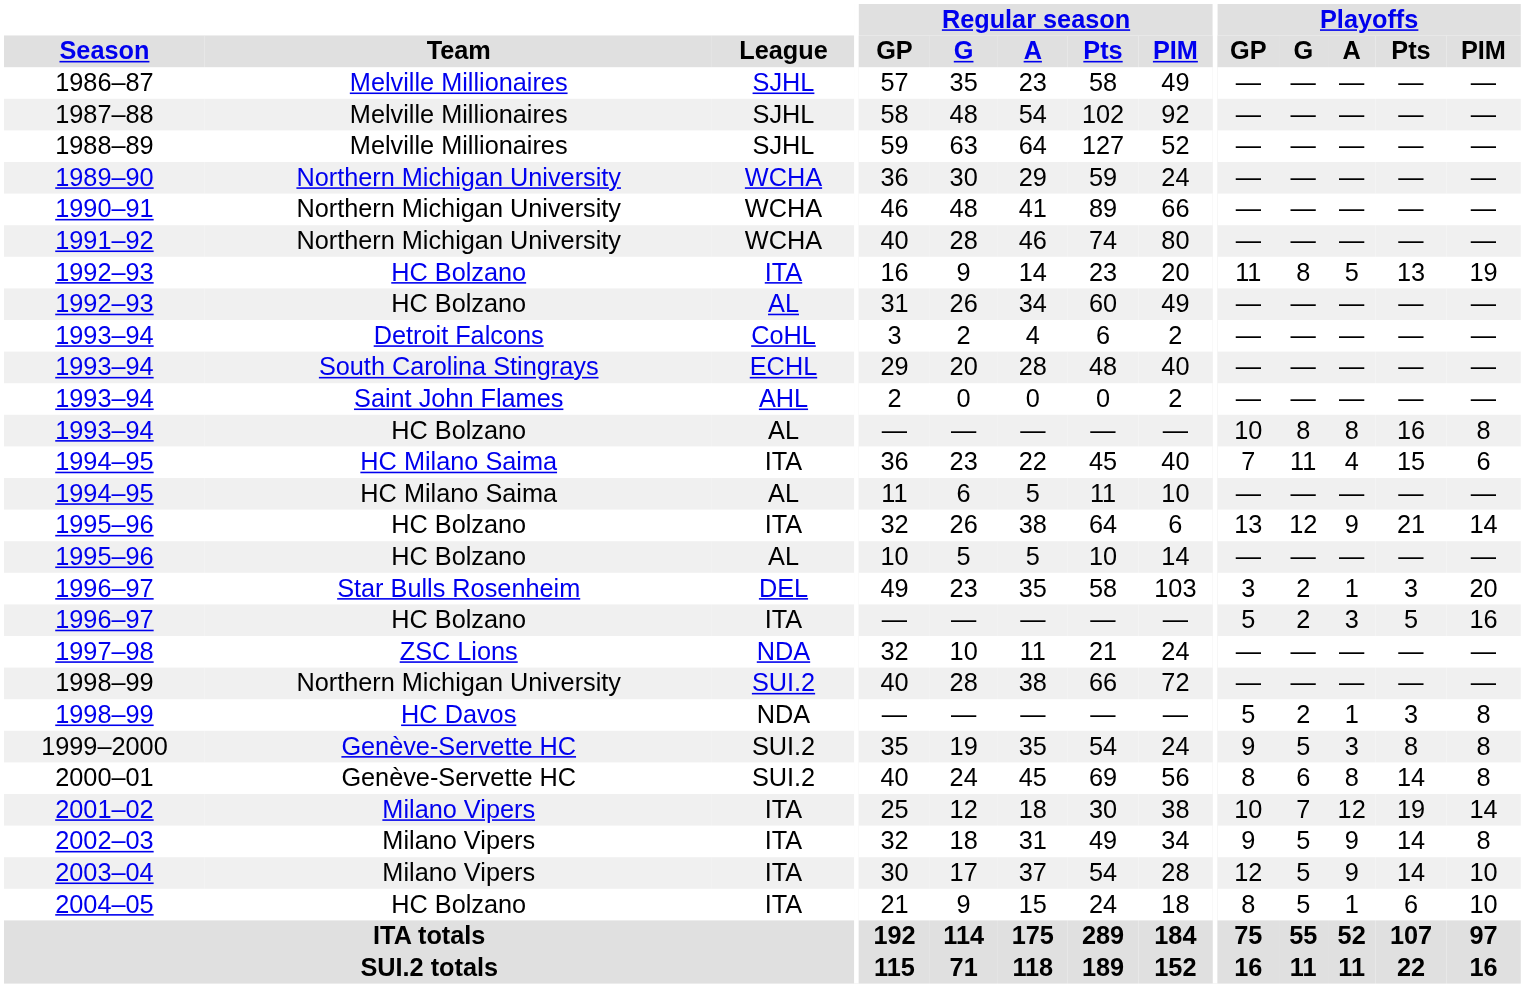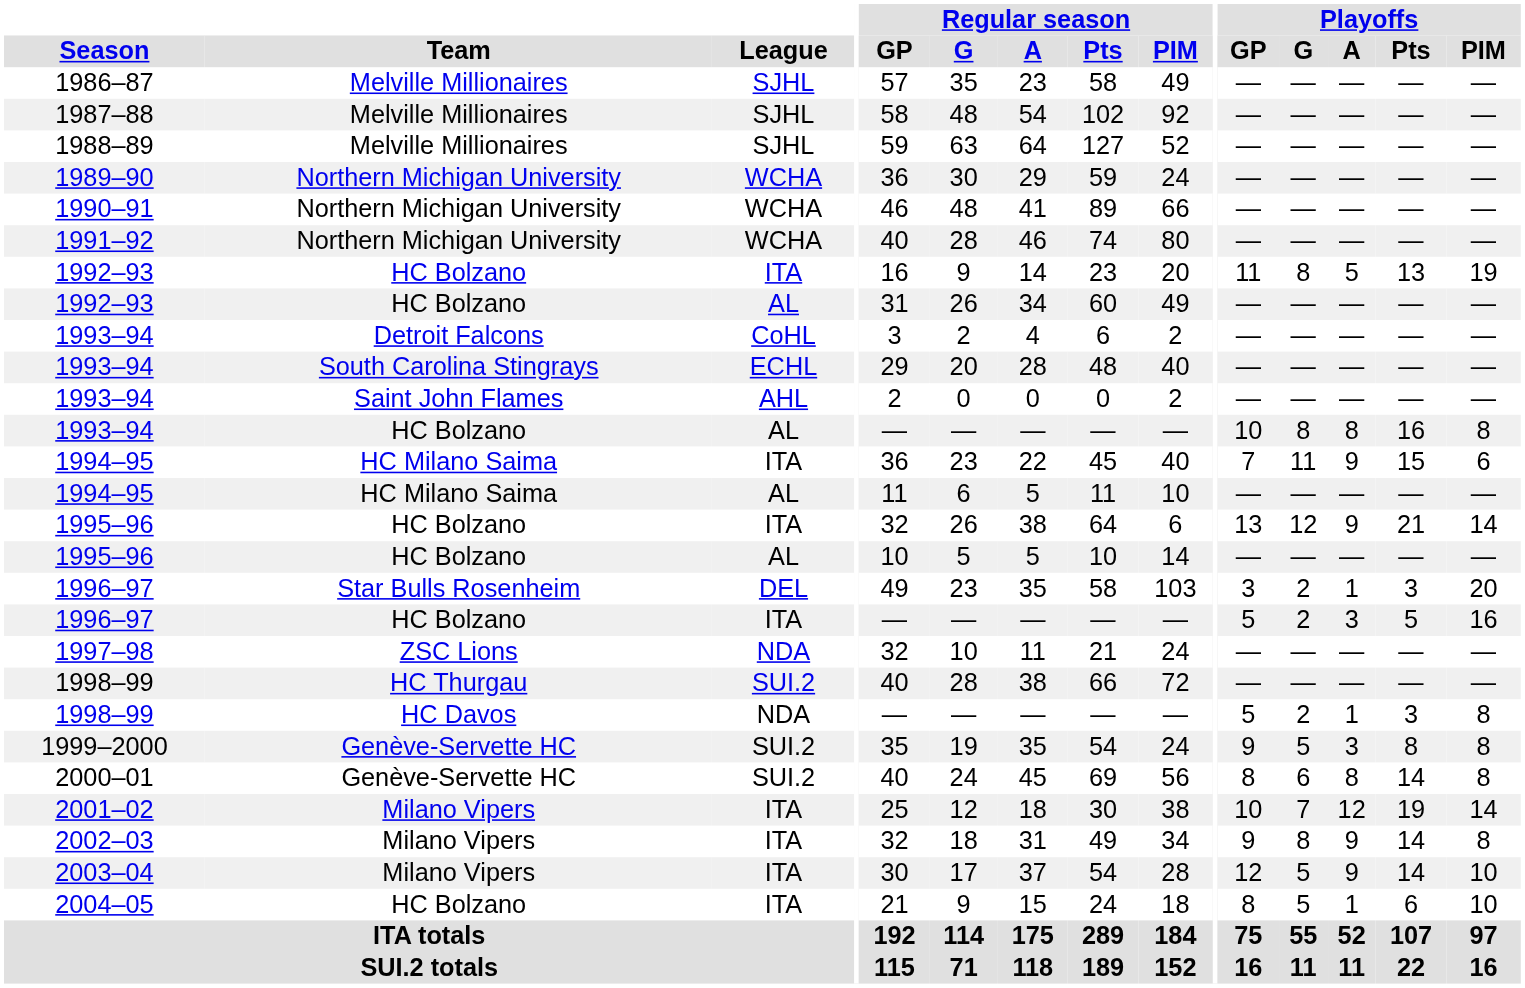1994–95 / ITA | Playoffs / A: 4 -> 9
1998–99 / SUI.2 | Team: Northern Michigan University -> HC Thurgau
2002–03 | Playoffs / G: 5 -> 8
